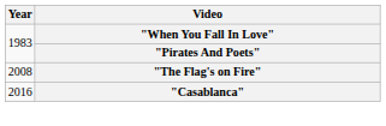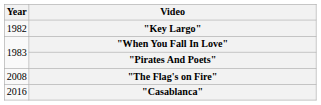+ row: 1982 | "Key Largo"
